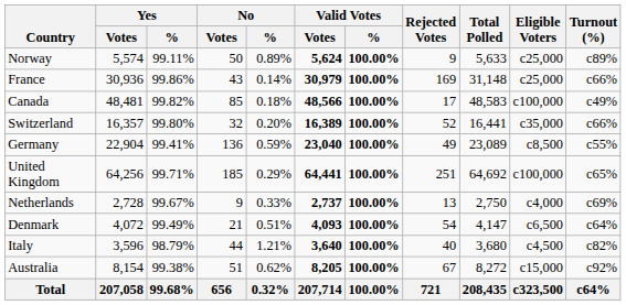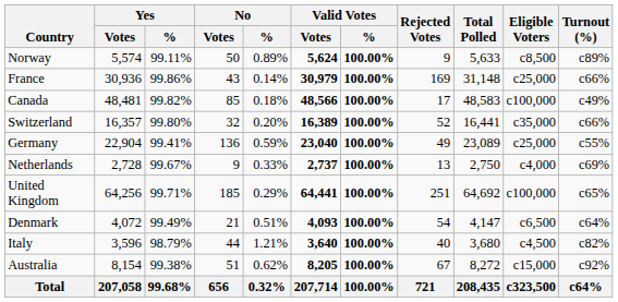Norway | Eligible Voters: c25,000 -> c8,500
Germany | Eligible Voters: c8,500 -> c25,000
rows swapped: Netherlands <-> United Kingdom
